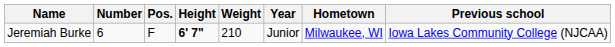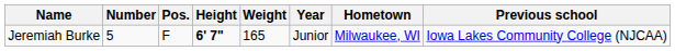Jeremiah Burke | Number: 6 -> 5
Jeremiah Burke | Weight: 210 -> 165
